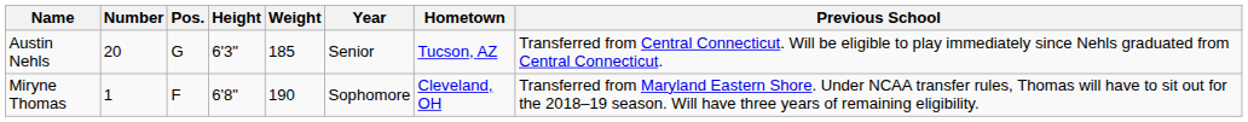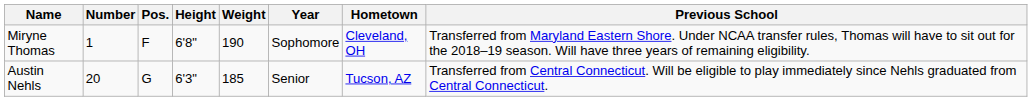rows swapped: Miryne Thomas <-> Austin Nehls
